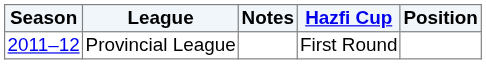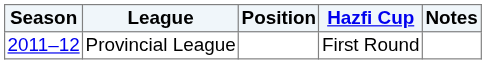columns swapped: Position <-> Notes
